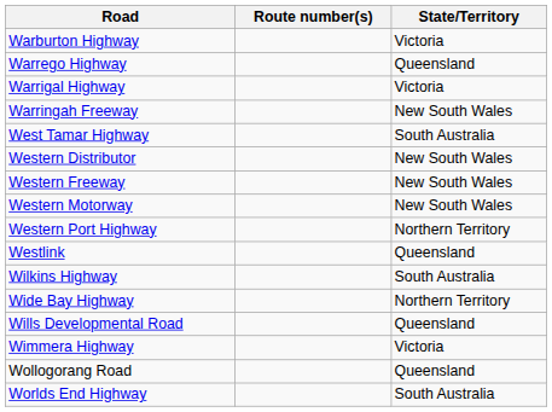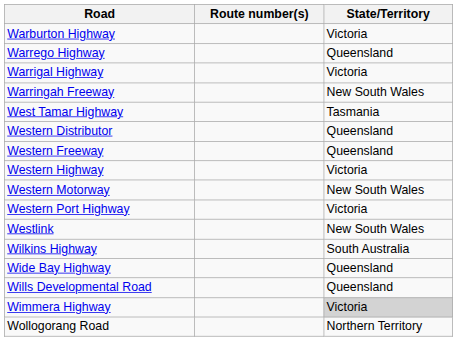West Tamar Highway | State/Territory: South Australia -> Tasmania
Western Distributor | State/Territory: New South Wales -> Queensland
Western Freeway | State/Territory: New South Wales -> Queensland
+ row: Western Highway | Victoria
Western Port Highway | State/Territory: Northern Territory -> Victoria
Westlink | State/Territory: Queensland -> New South Wales
Wide Bay Highway | State/Territory: Northern Territory -> Queensland
Wimmera Highway | State/Territory: no background -> lightgrey background
Wollogorang Road | State/Territory: Queensland -> Northern Territory
- row: Worlds End Highway | South Australia
